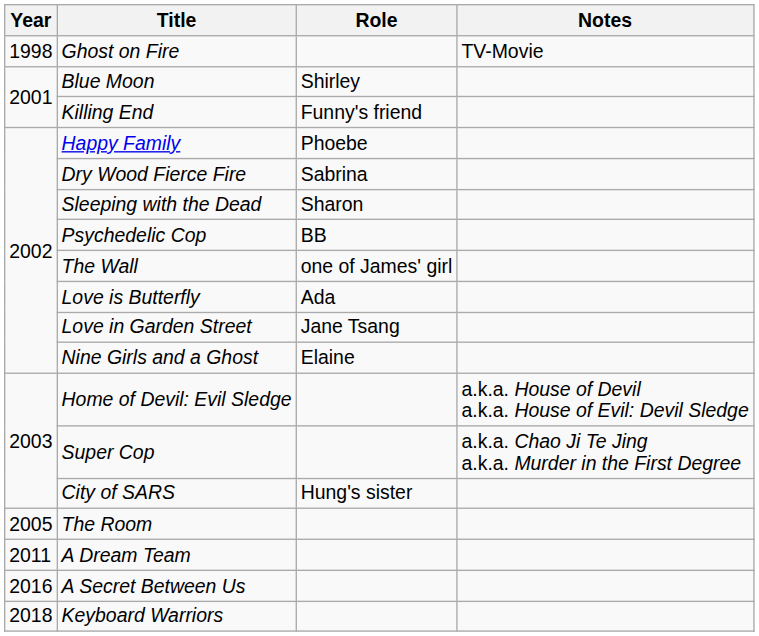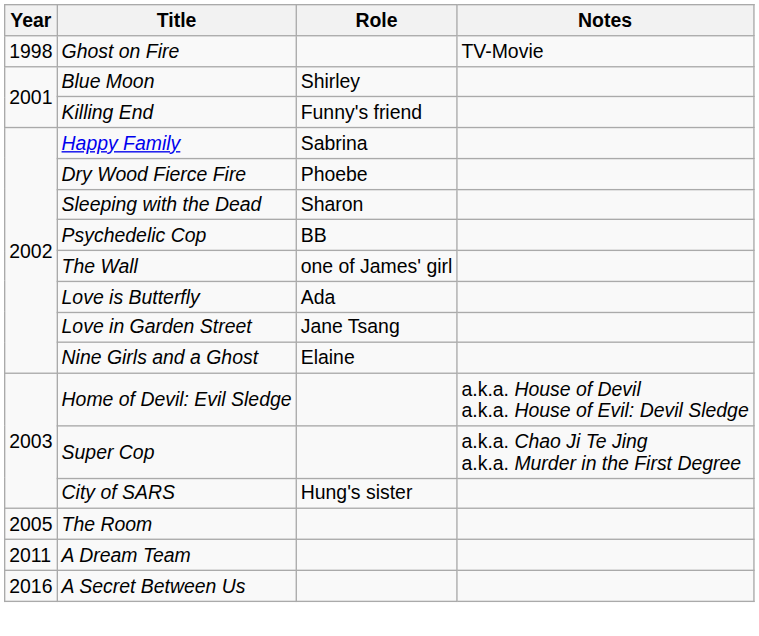Happy Family | Role: Phoebe -> Sabrina
Dry Wood Fierce Fire | Role: Sabrina -> Phoebe
- row: 2018 | Keyboard Warriors
